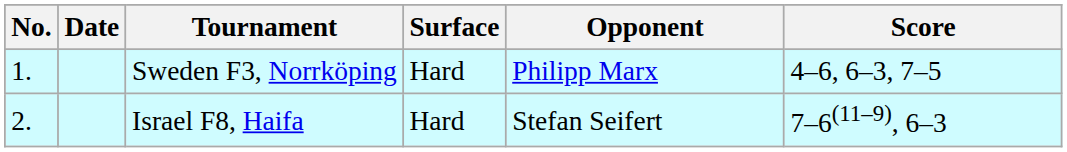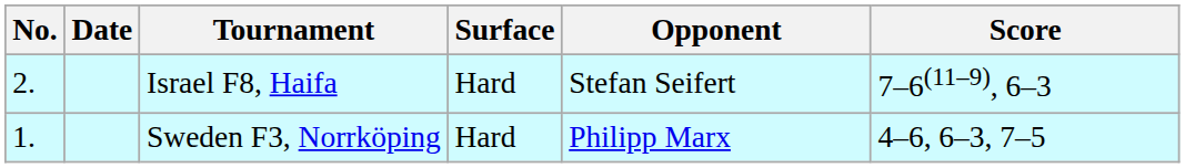rows swapped: Sweden F3, Norrköping <-> Israel F8, Haifa
